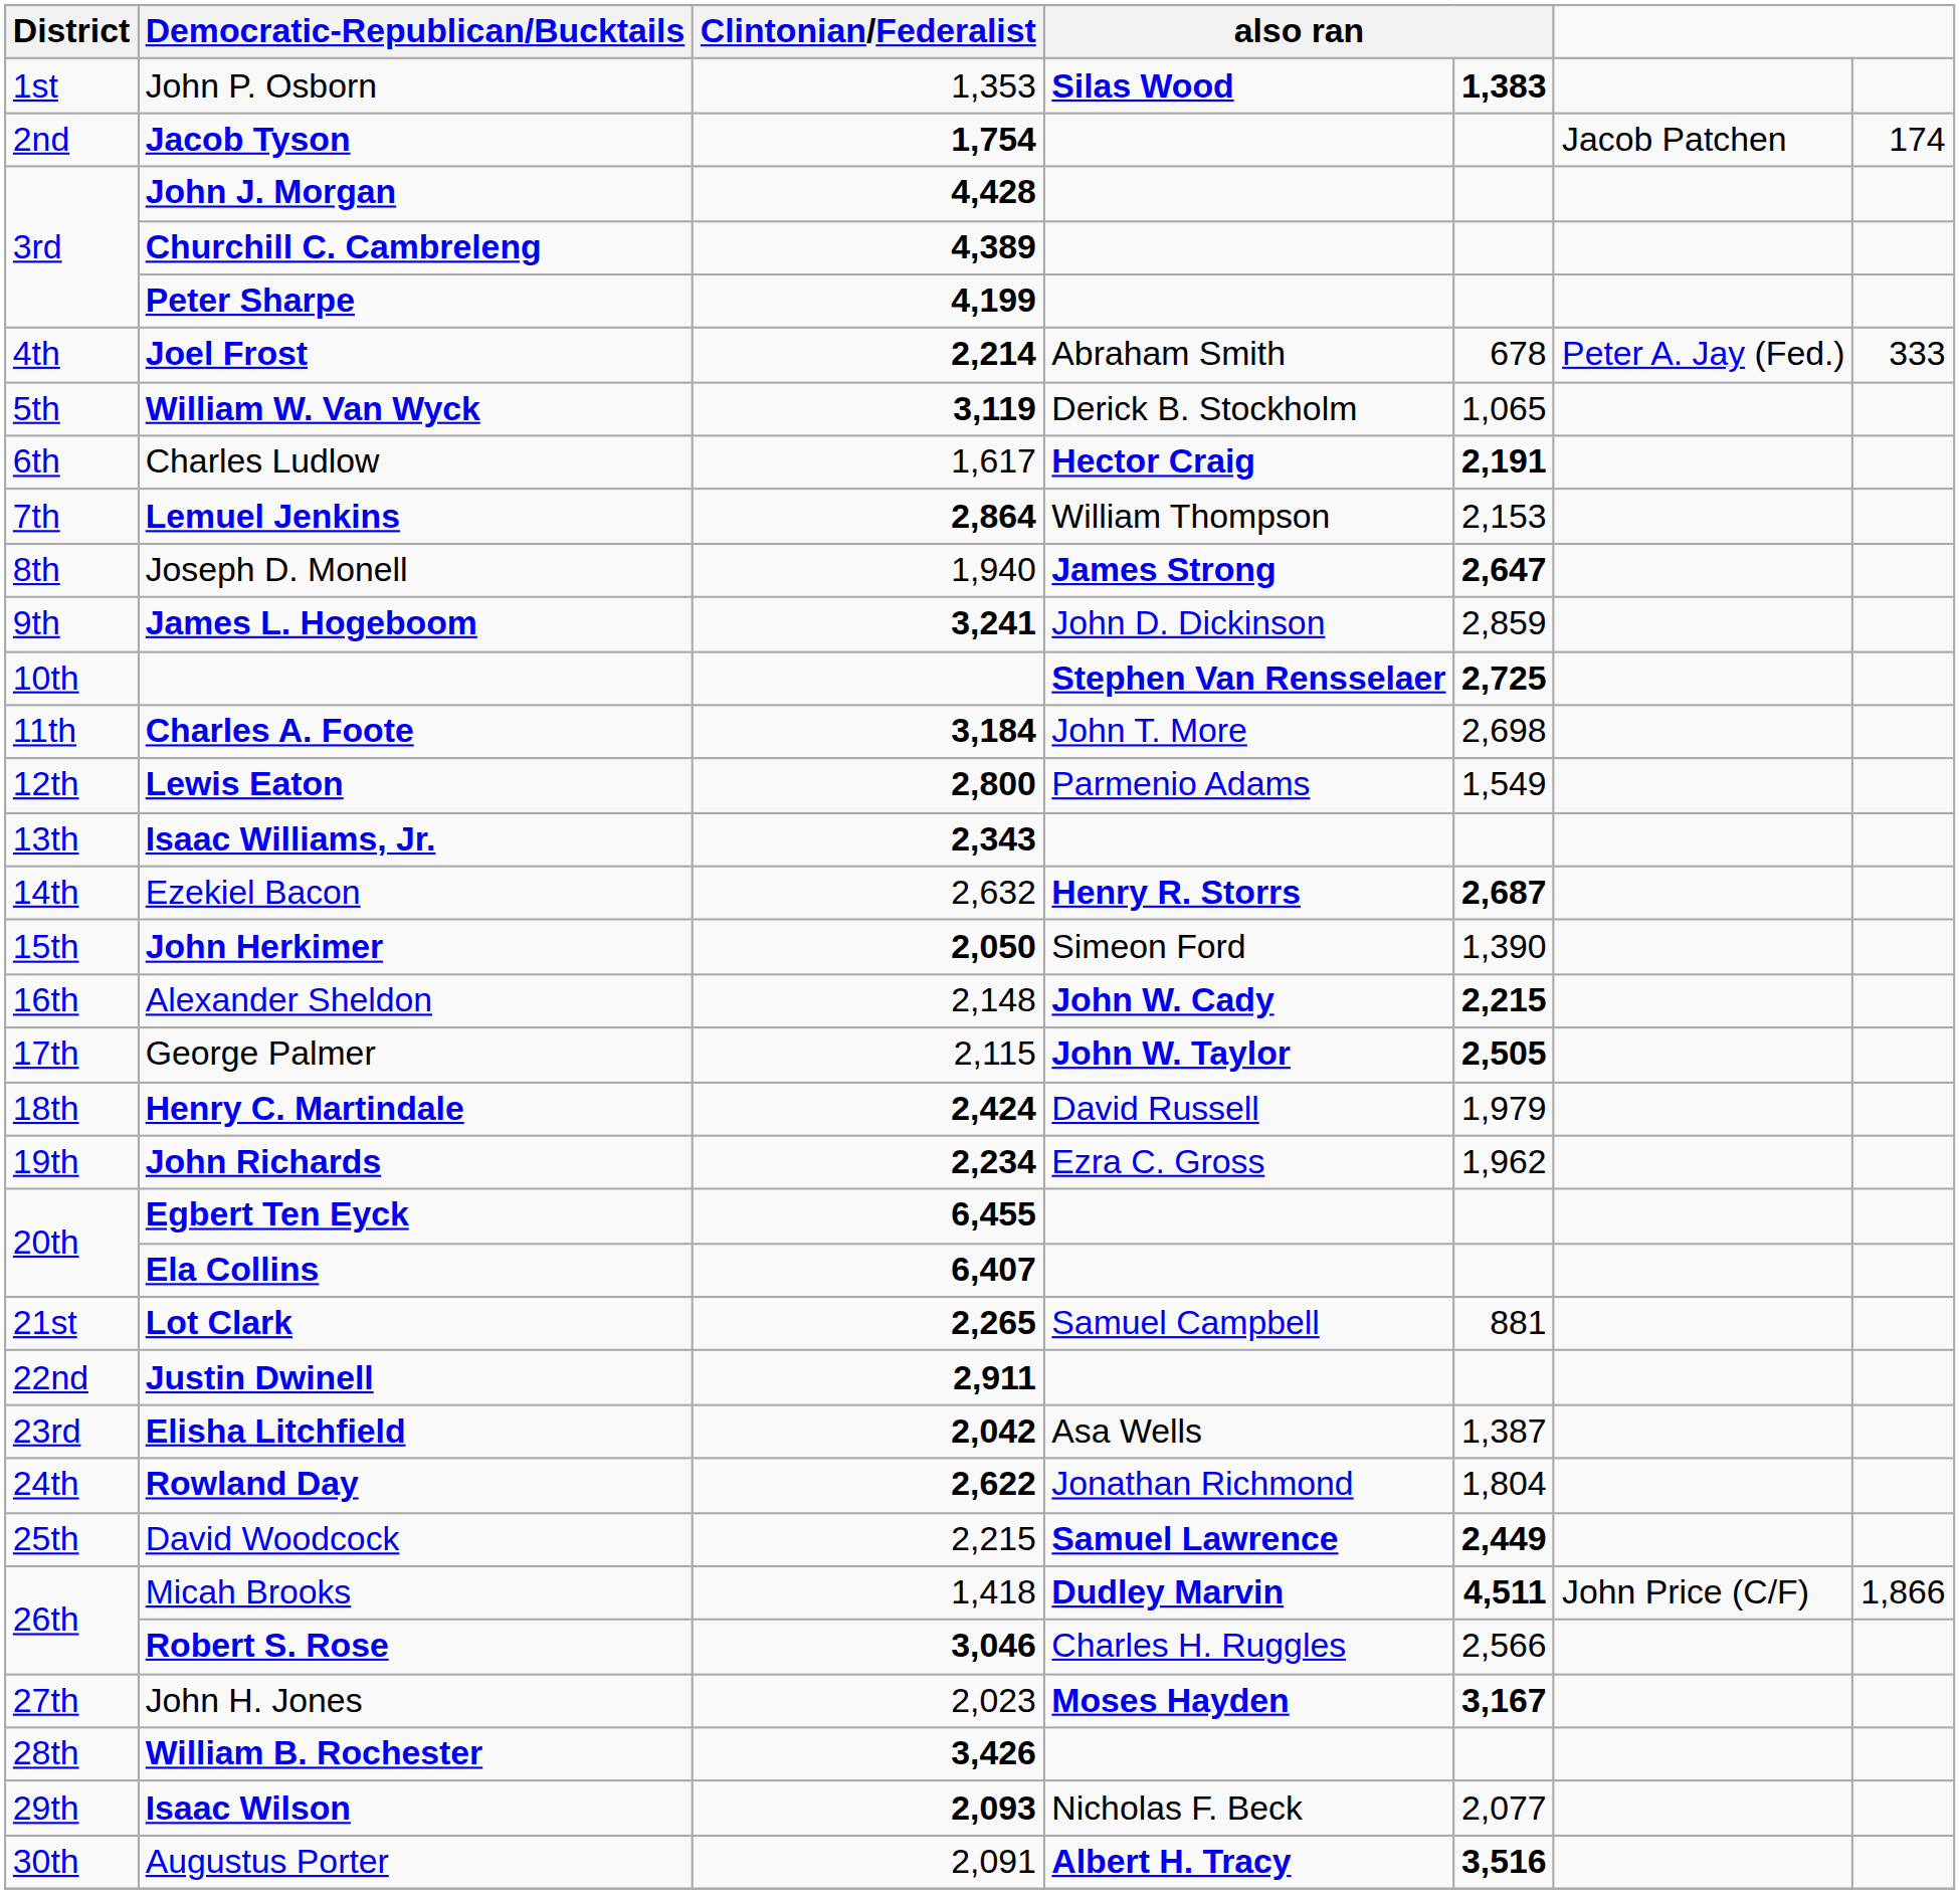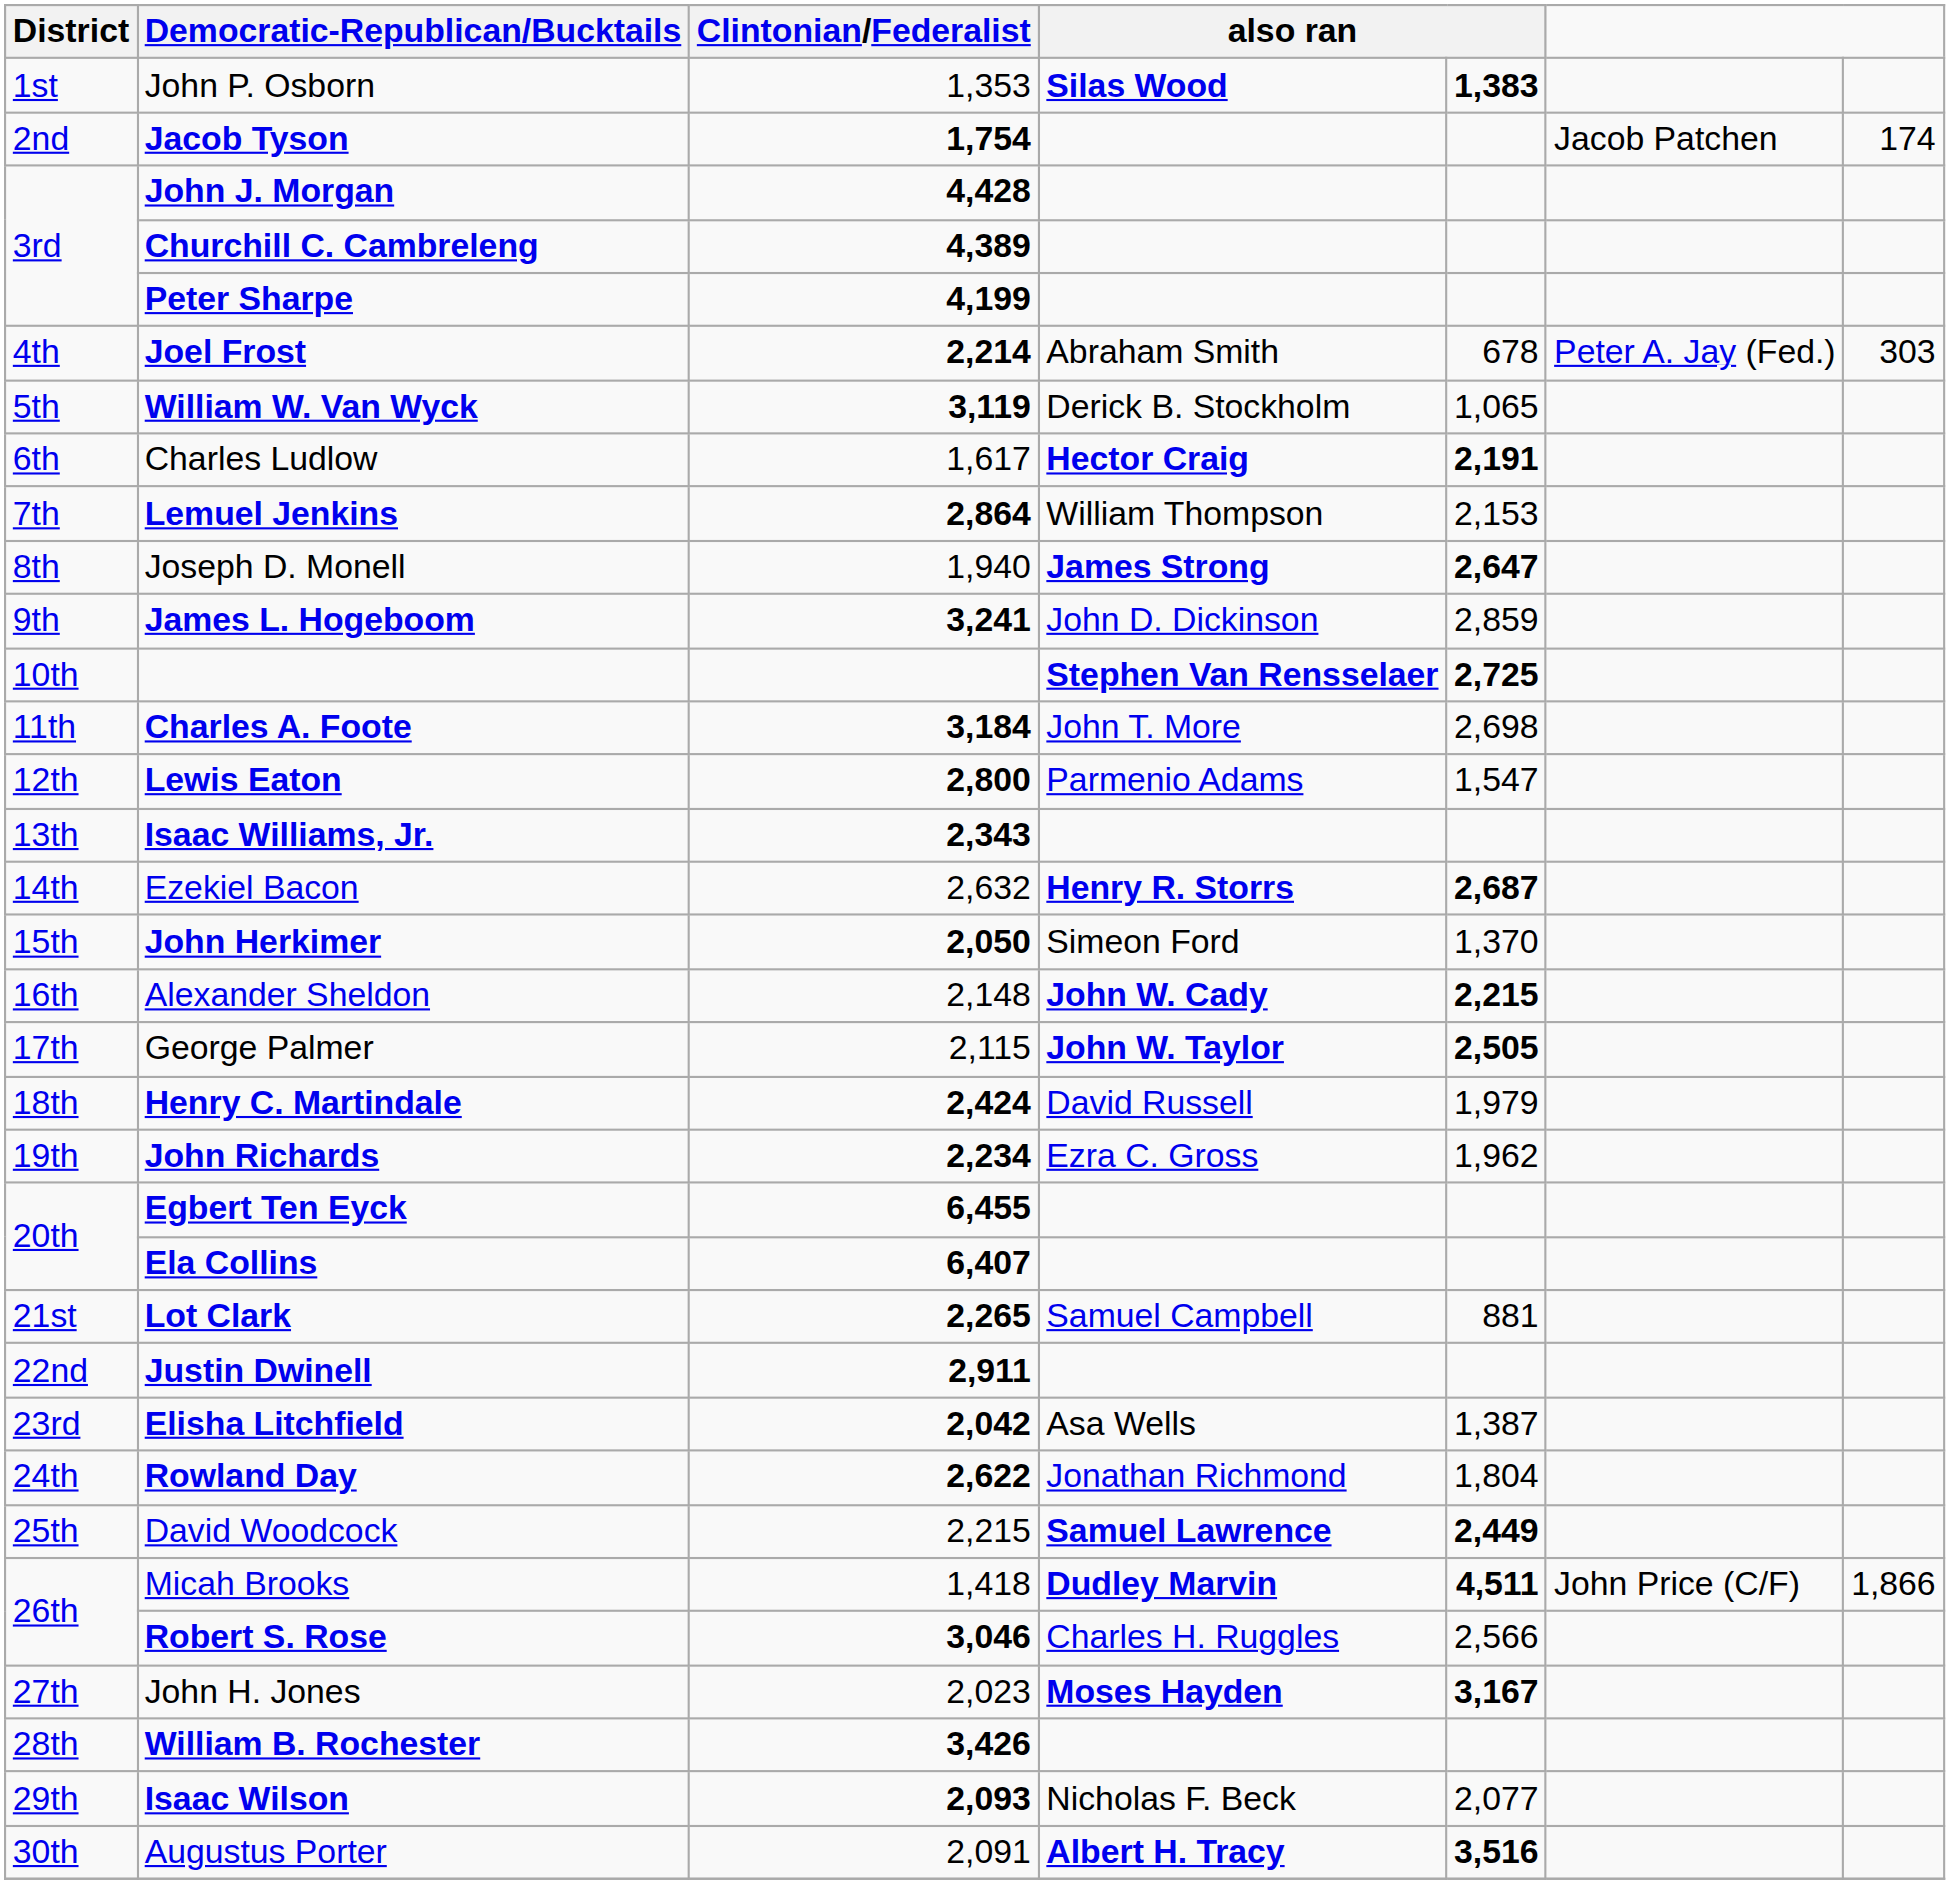Joel Frost | column 7: 333 -> 303
Lewis Eaton | column 5: 1,549 -> 1,547
John Herkimer | column 5: 1,390 -> 1,370
